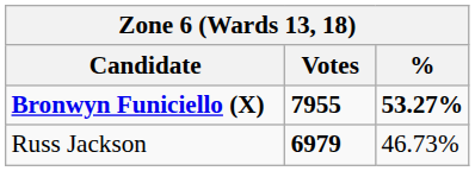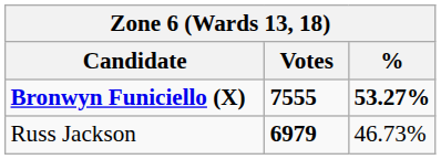Bronwyn Funiciello (X) | Votes: 7955 -> 7555
